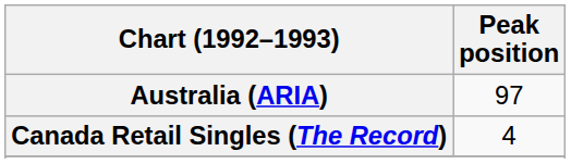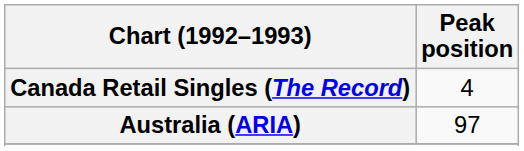rows swapped: Australia (ARIA) <-> Canada Retail Singles (The Record)
